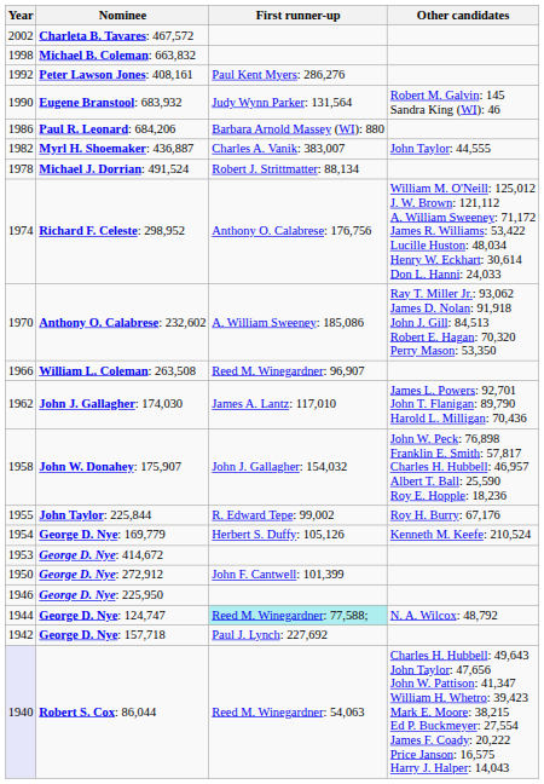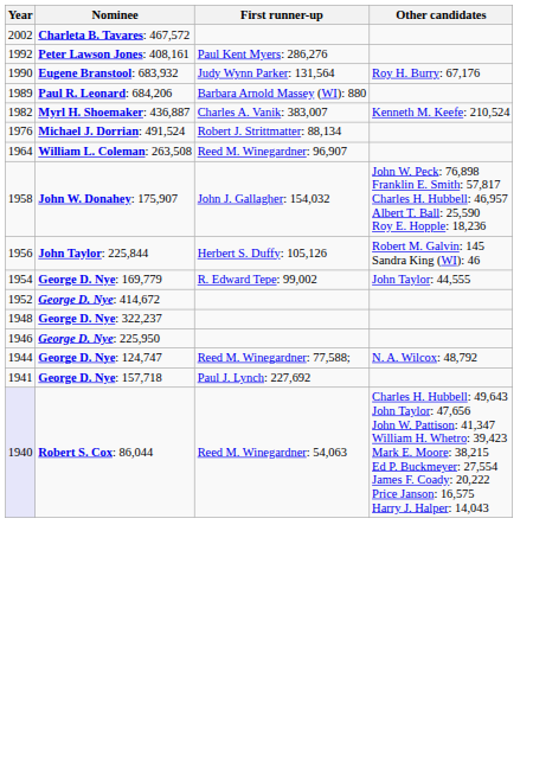- row: 1998 | Michael B. Coleman: 663,832
Eugene Branstool: 683,932 | Other candidates: Robert M. Galvin: 145 Sandra King (WI): 46 -> Roy H. Burry: 67,176
Paul R. Leonard: 684,206 | Year: 1986 -> 1989
Myrl H. Shoemaker: 436,887 | Other candidates: John Taylor: 44,555 -> Kenneth M. Keefe: 210,524
Michael J. Dorrian: 491,524 | Year: 1978 -> 1976
- row: 1974 | Richard F. Celeste: 298,952 | Anthony O. Calabrese: 176,756 | William M. O'Neill: 125,012 J. W. Brown: 121,112 A. William Sweeney: 71,172 James R. Williams: 53,422 Lucille Huston: 48,034 Henry W. Eckhart: 30,614 Don L. Hanni: 24,033
- row: 1970 | Anthony O. Calabrese: 232,602 | A. William Sweeney: 185,086 | Ray T. Miller Jr.: 93,062 James D. Nolan: 91,918 John J. Gill: 84,513 Robert E. Hagan: 70,320 Perry Mason: 53,350
William L. Coleman: 263,508 | Year: 1966 -> 1964
- row: 1962 | John J. Gallagher: 174,030 | James A. Lantz: 117,010 | James L. Powers: 92,701 John T. Flanigan: 89,790 Harold L. Milligan: 70,436
John Taylor: 225,844 | Year: 1955 -> 1956
John Taylor: 225,844 | First runner-up: R. Edward Tepe: 99,002 -> Herbert S. Duffy: 105,126
John Taylor: 225,844 | Other candidates: Roy H. Burry: 67,176 -> Robert M. Galvin: 145 Sandra King (WI): 46
George D. Nye: 169,779 | First runner-up: Herbert S. Duffy: 105,126 -> R. Edward Tepe: 99,002
George D. Nye: 169,779 | Other candidates: Kenneth M. Keefe: 210,524 -> John Taylor: 44,555
George D. Nye: 414,672 | Year: 1953 -> 1952
- row: 1950 | George D. Nye: 272,912 | John F. Cantwell: 101,399
+ row: 1948 | George D. Nye: 322,237
George D. Nye: 124,747 | First runner-up: paleturquoise background -> no background
George D. Nye: 157,718 | Year: 1942 -> 1941
